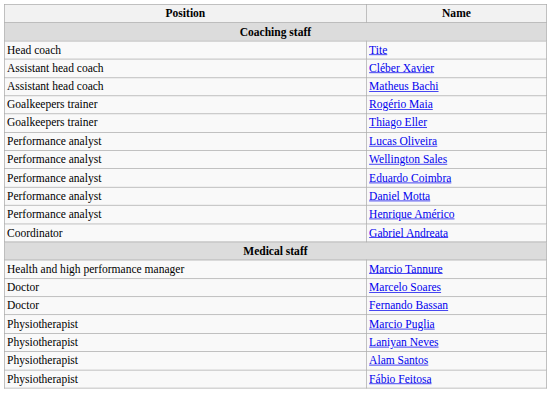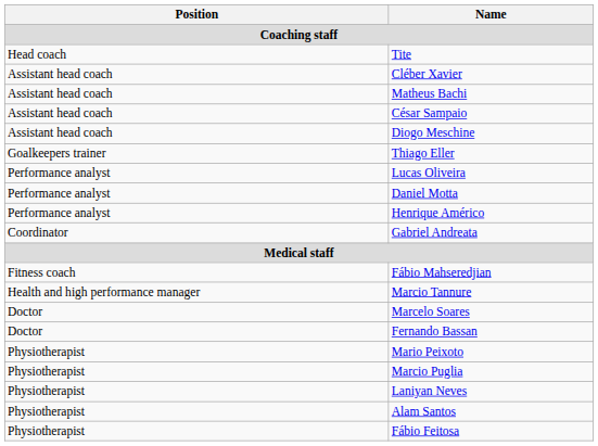+ row: Assistant head coach | César Sampaio
+ row: Assistant head coach | Diogo Meschine
- row: Goalkeepers trainer | Rogério Maia
- row: Performance analyst | Wellington Sales
- row: Performance analyst | Eduardo Coimbra
+ row: Fitness coach | Fábio Mahseredjian
+ row: Physiotherapist | Mario Peixoto
